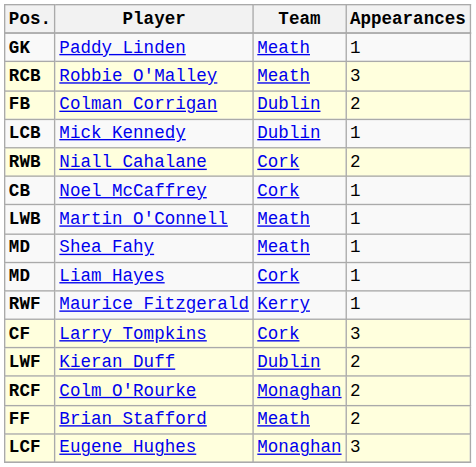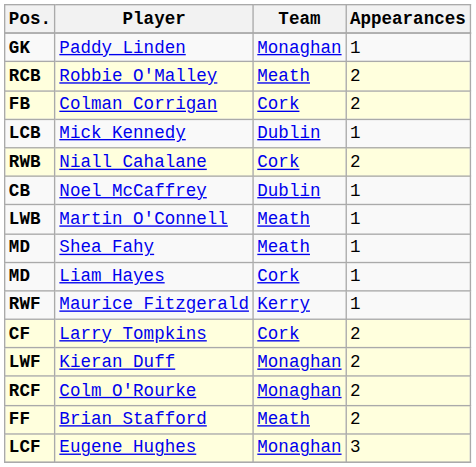Paddy Linden | Team: Meath -> Monaghan
Robbie O'Malley | Appearances: 3 -> 2
Colman Corrigan | Team: Dublin -> Cork
Noel McCaffrey | Team: Cork -> Dublin
Larry Tompkins | Appearances: 3 -> 2
Kieran Duff | Team: Dublin -> Monaghan
